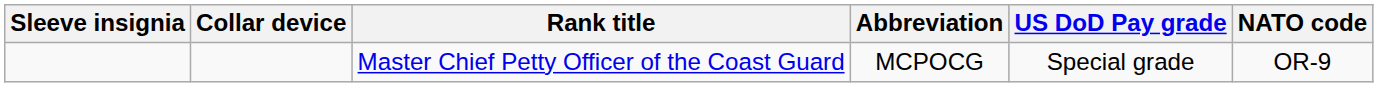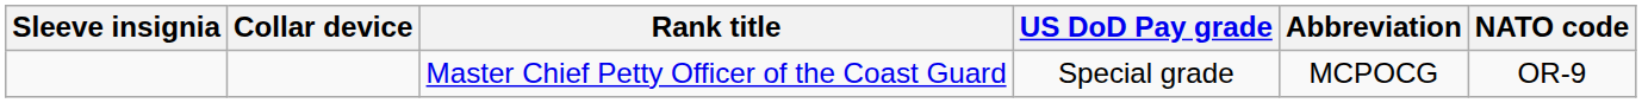columns swapped: US DoD Pay grade <-> Abbreviation
